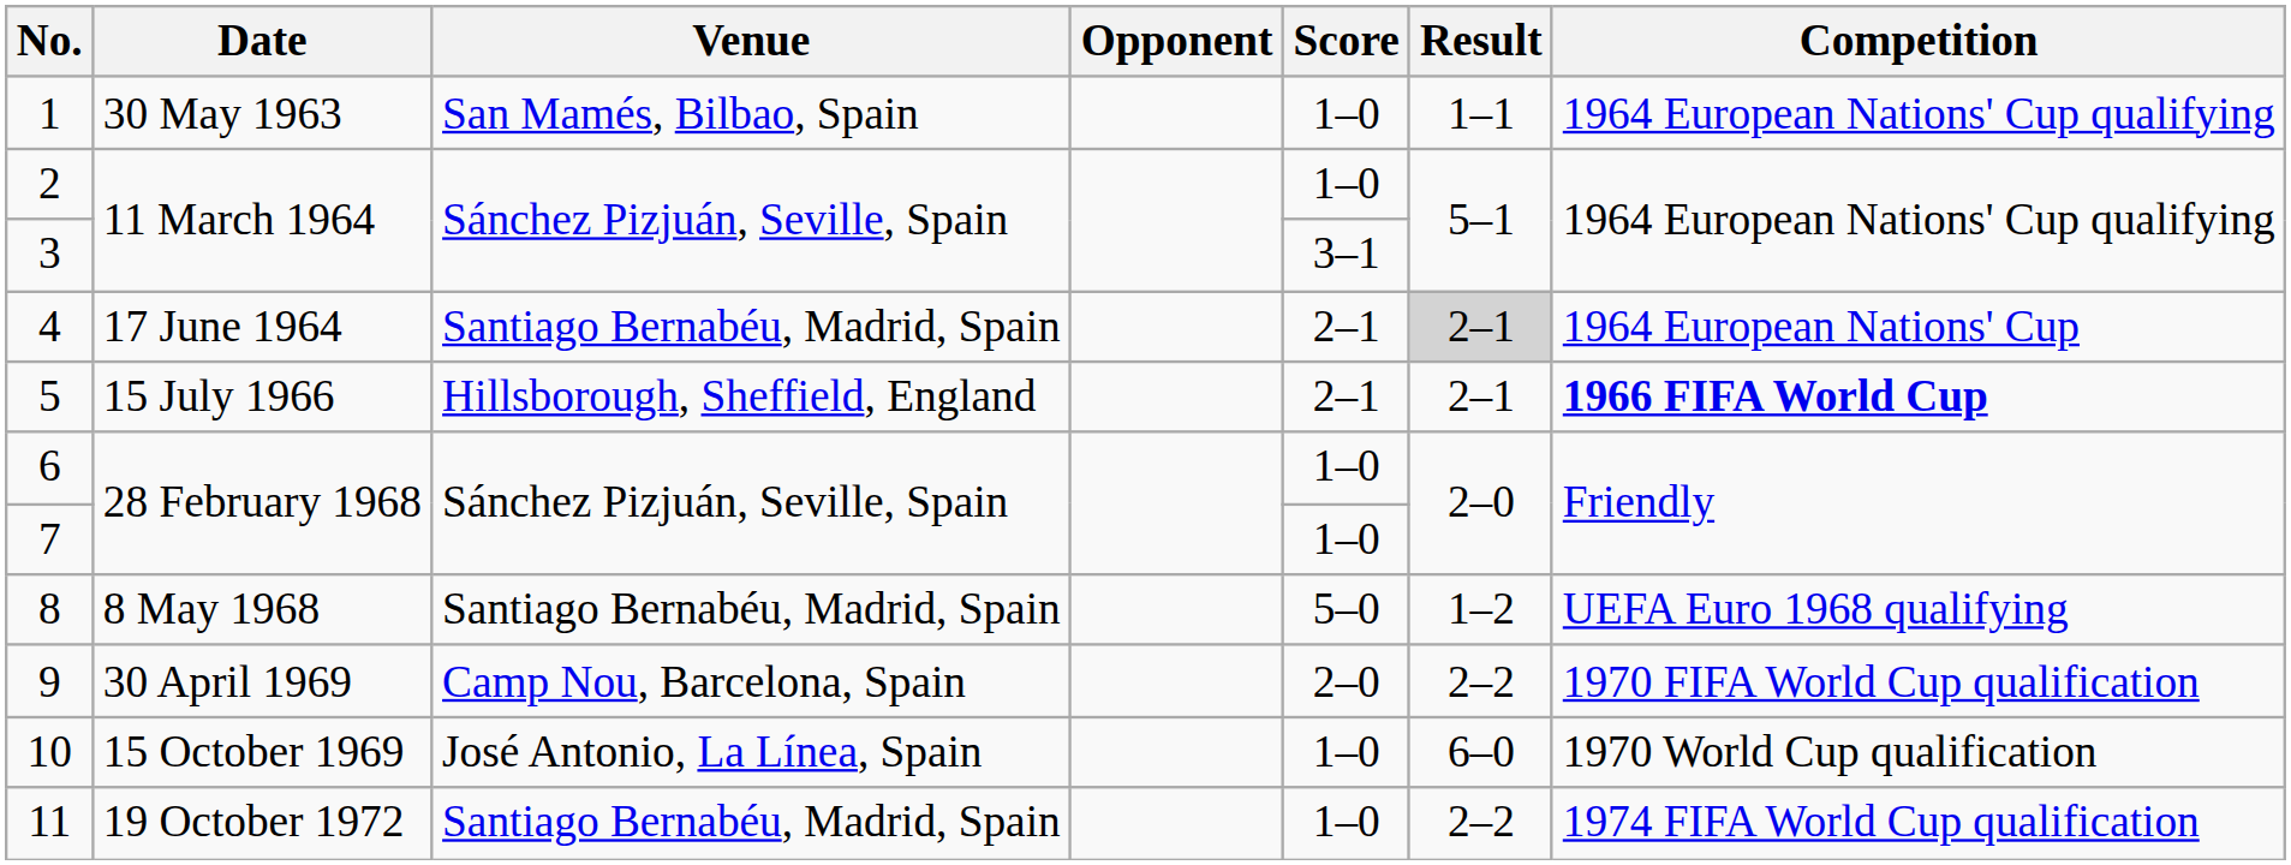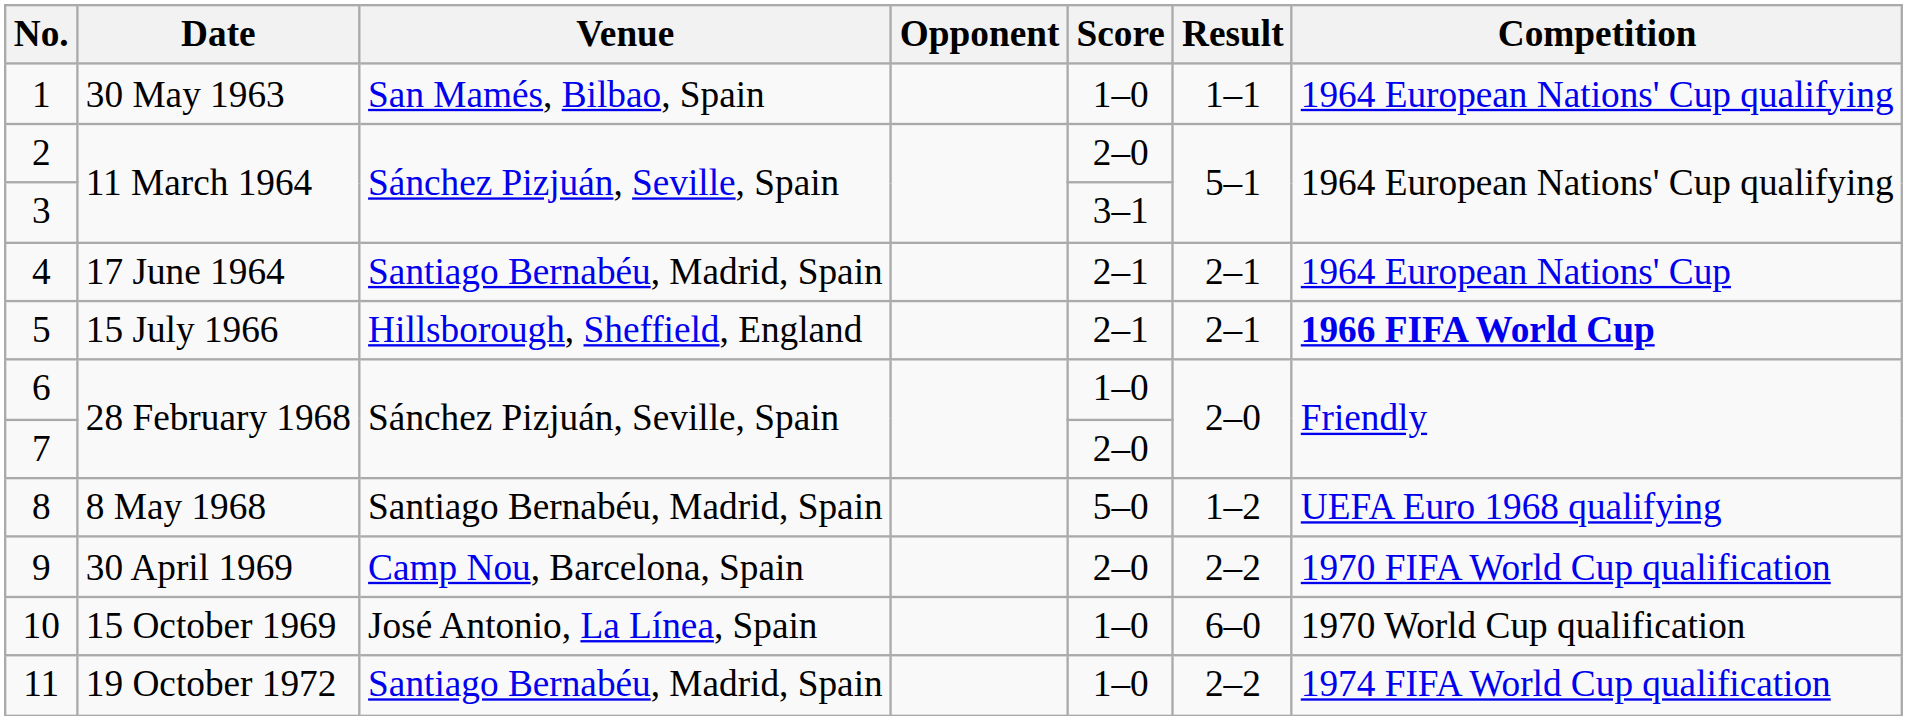2 | Score: 1–0 -> 2–0
4 | Result: lightgrey background -> no background
7 | Score: 1–0 -> 2–0
